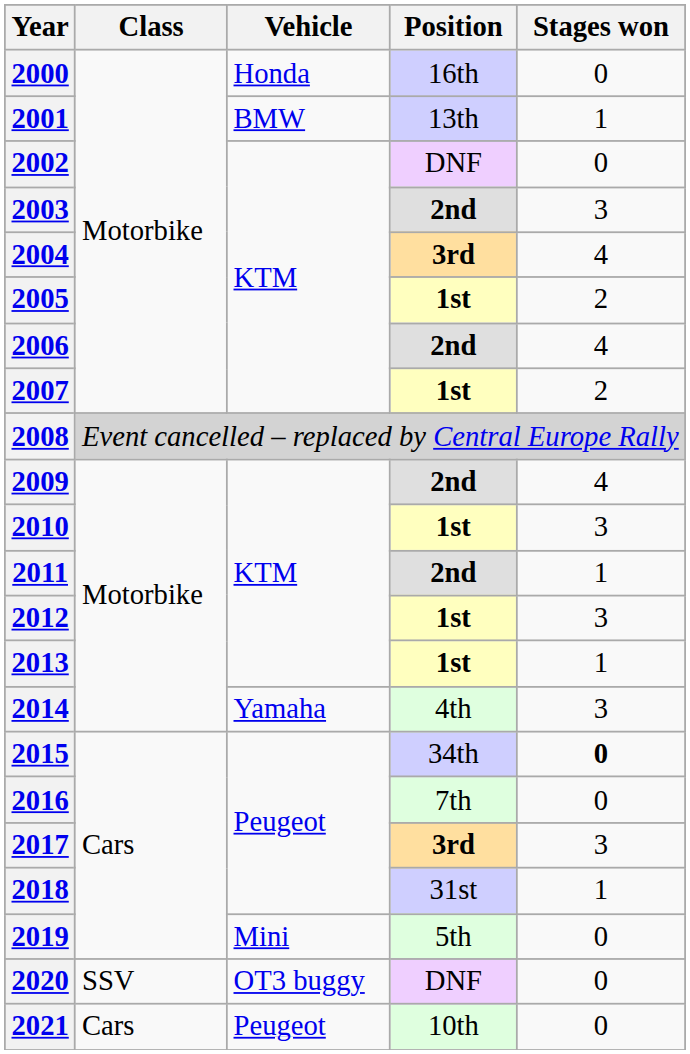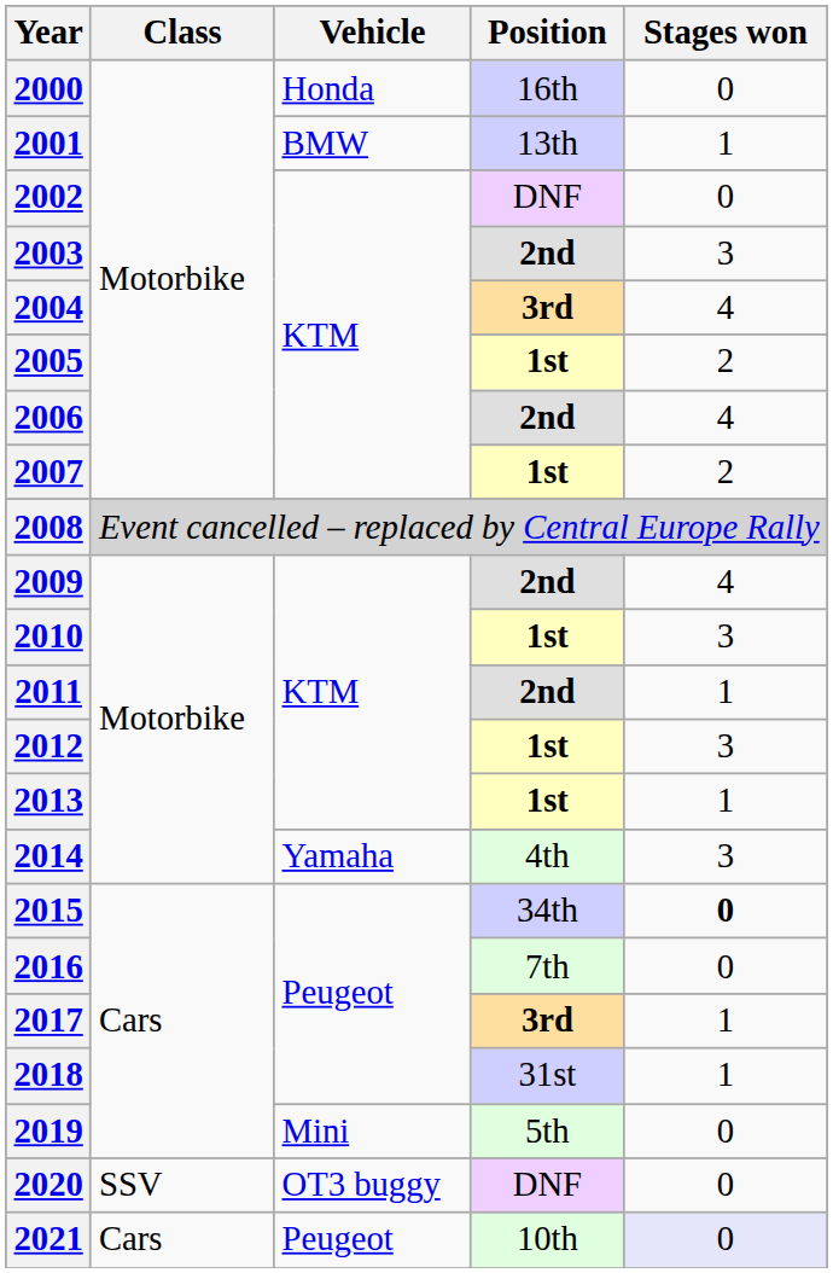2017 | Stages won: 3 -> 1
2021 | Stages won: no background -> lavender background
